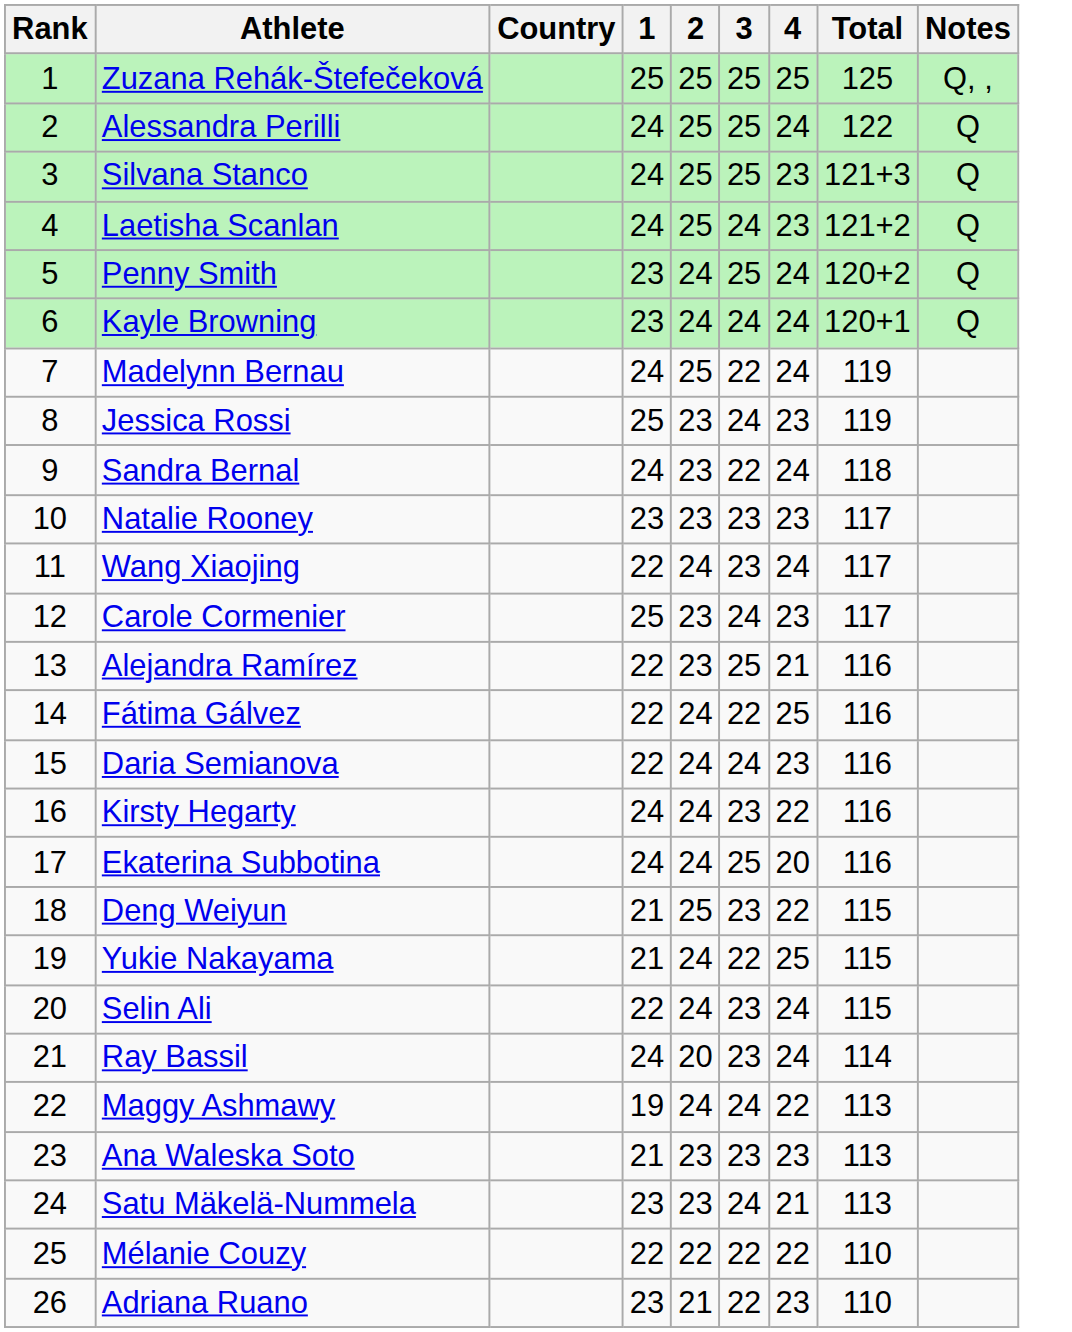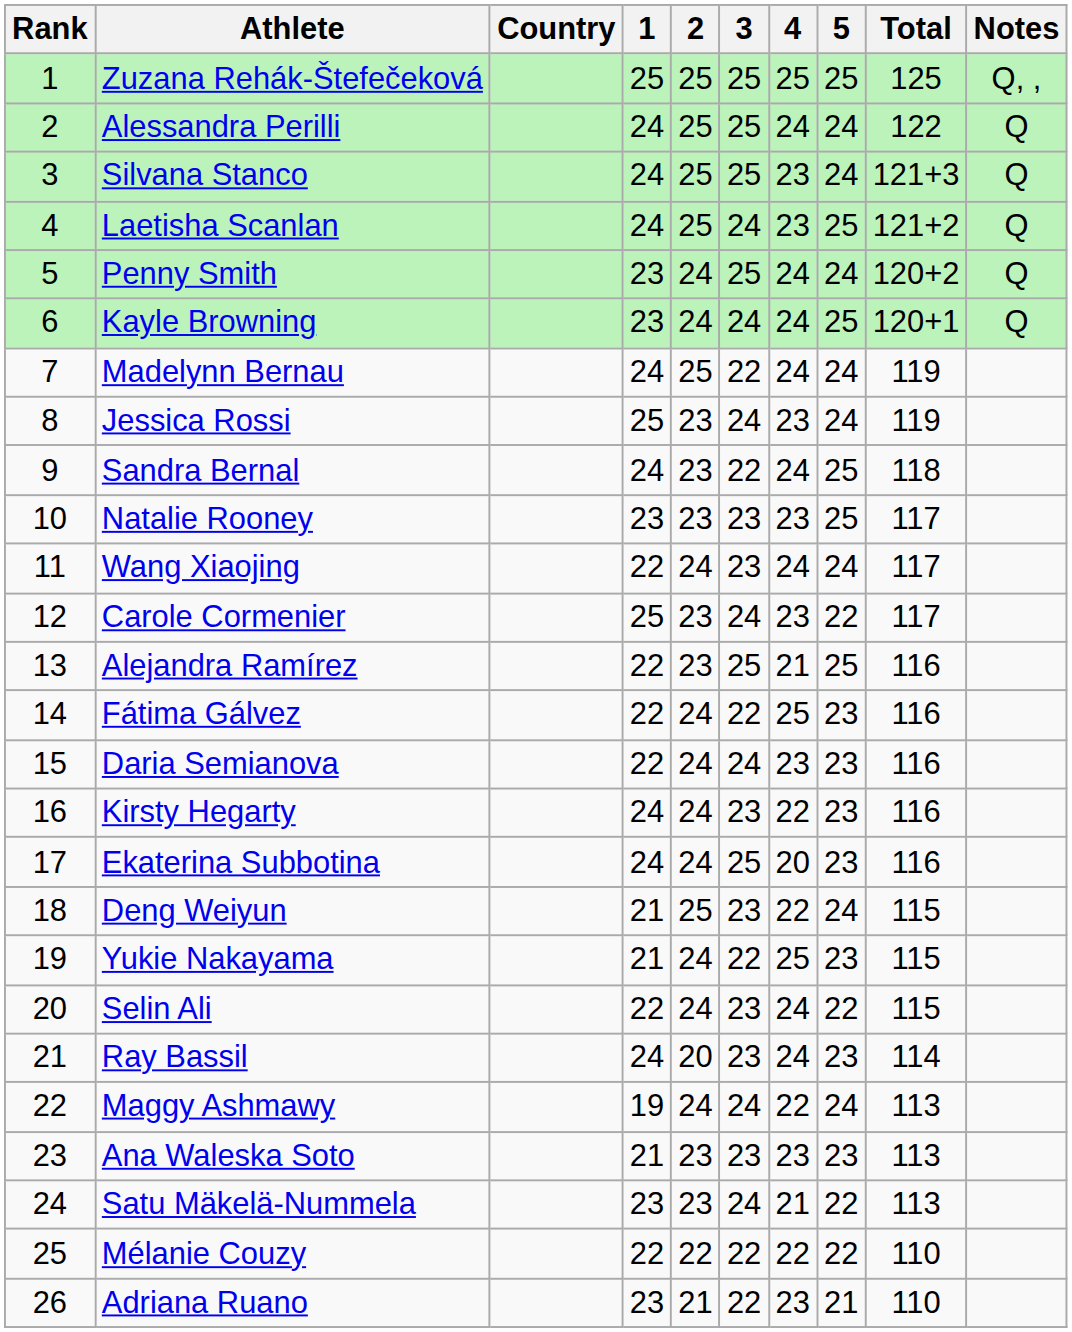+ column: 5 | 25 | 24 | 24 | 25 | 24 | 25 | 24 | 24 | 25 | 25 | 24 | 22 | 25 | 23 | 23 | 23 | 23 | 24 | 23 | 22 | 23 | 24 | 23 | 22 | 22 | 21
